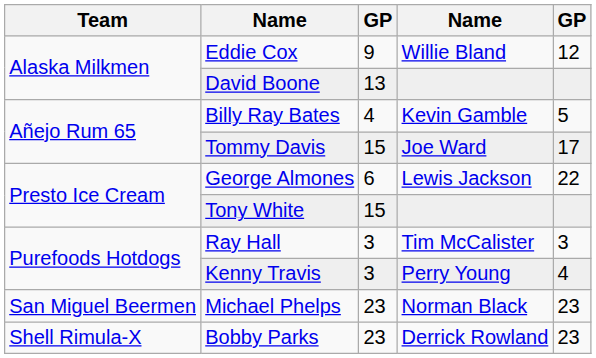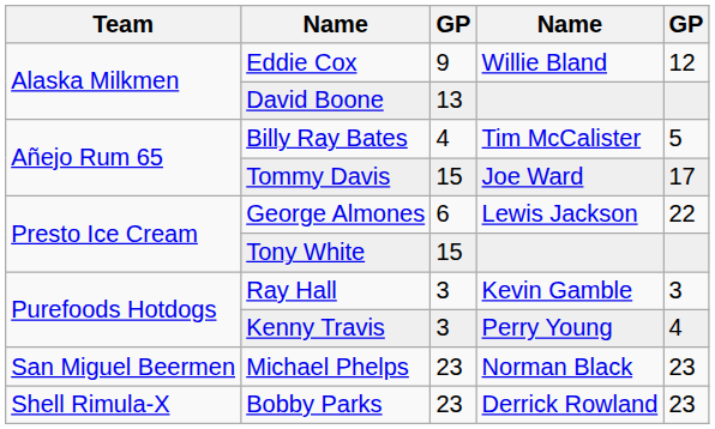Billy Ray Bates | column 4: Kevin Gamble -> Tim McCalister
Ray Hall | column 4: Tim McCalister -> Kevin Gamble
